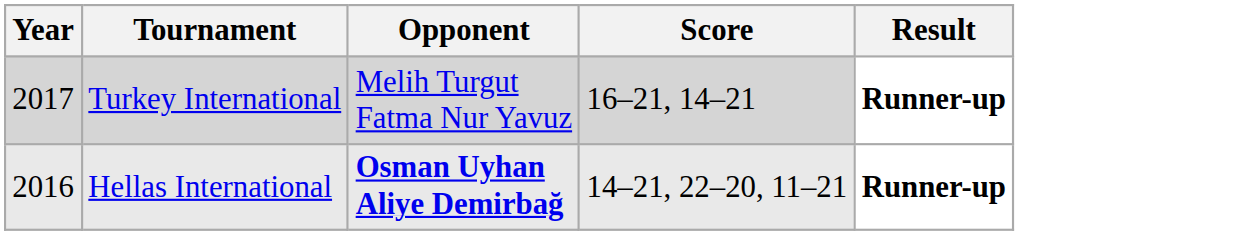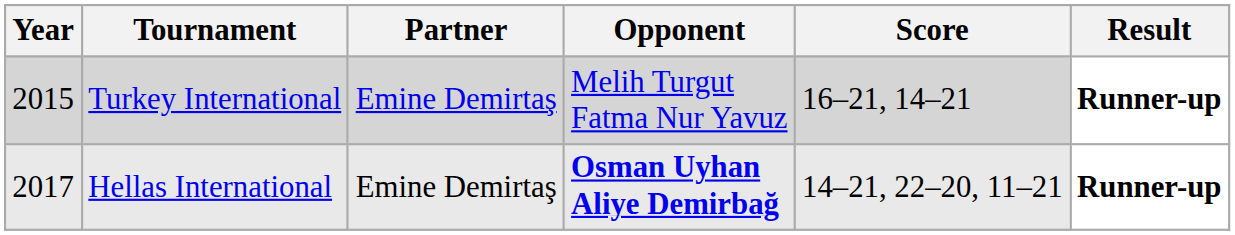+ column: Partner | Emine Demirtaş | Emine Demirtaş
Turkey International | Year: 2017 -> 2015
Hellas International | Year: 2016 -> 2017
